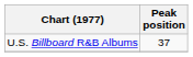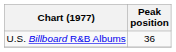U.S. Billboard R&B Albums | Peak position: 37 -> 36
